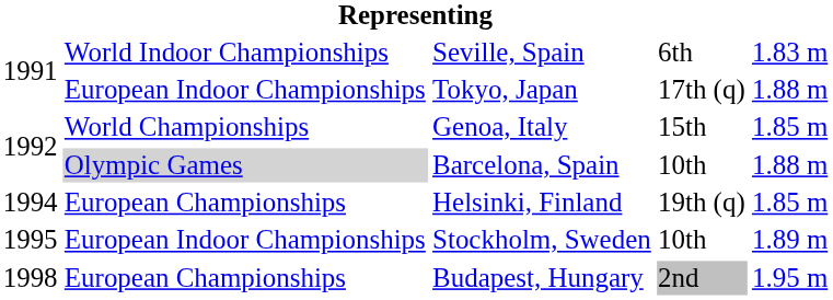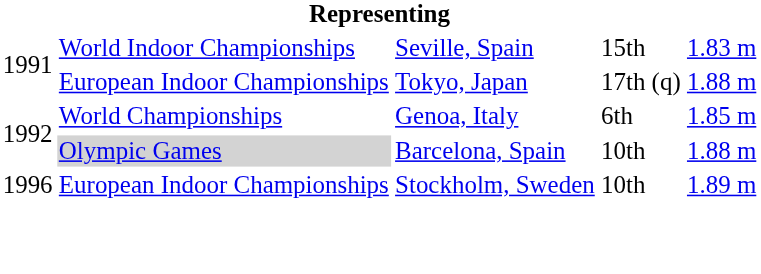Seville, Spain | column 4: 6th -> 15th
Genoa, Italy | column 4: 15th -> 6th
- row: 1994 | European Championships | Helsinki, Finland | 19th (q) | 1.85 m
Stockholm, Sweden | column 1: 1995 -> 1996
- row: 1998 | European Championships | Budapest, Hungary | 2nd | 1.95 m
